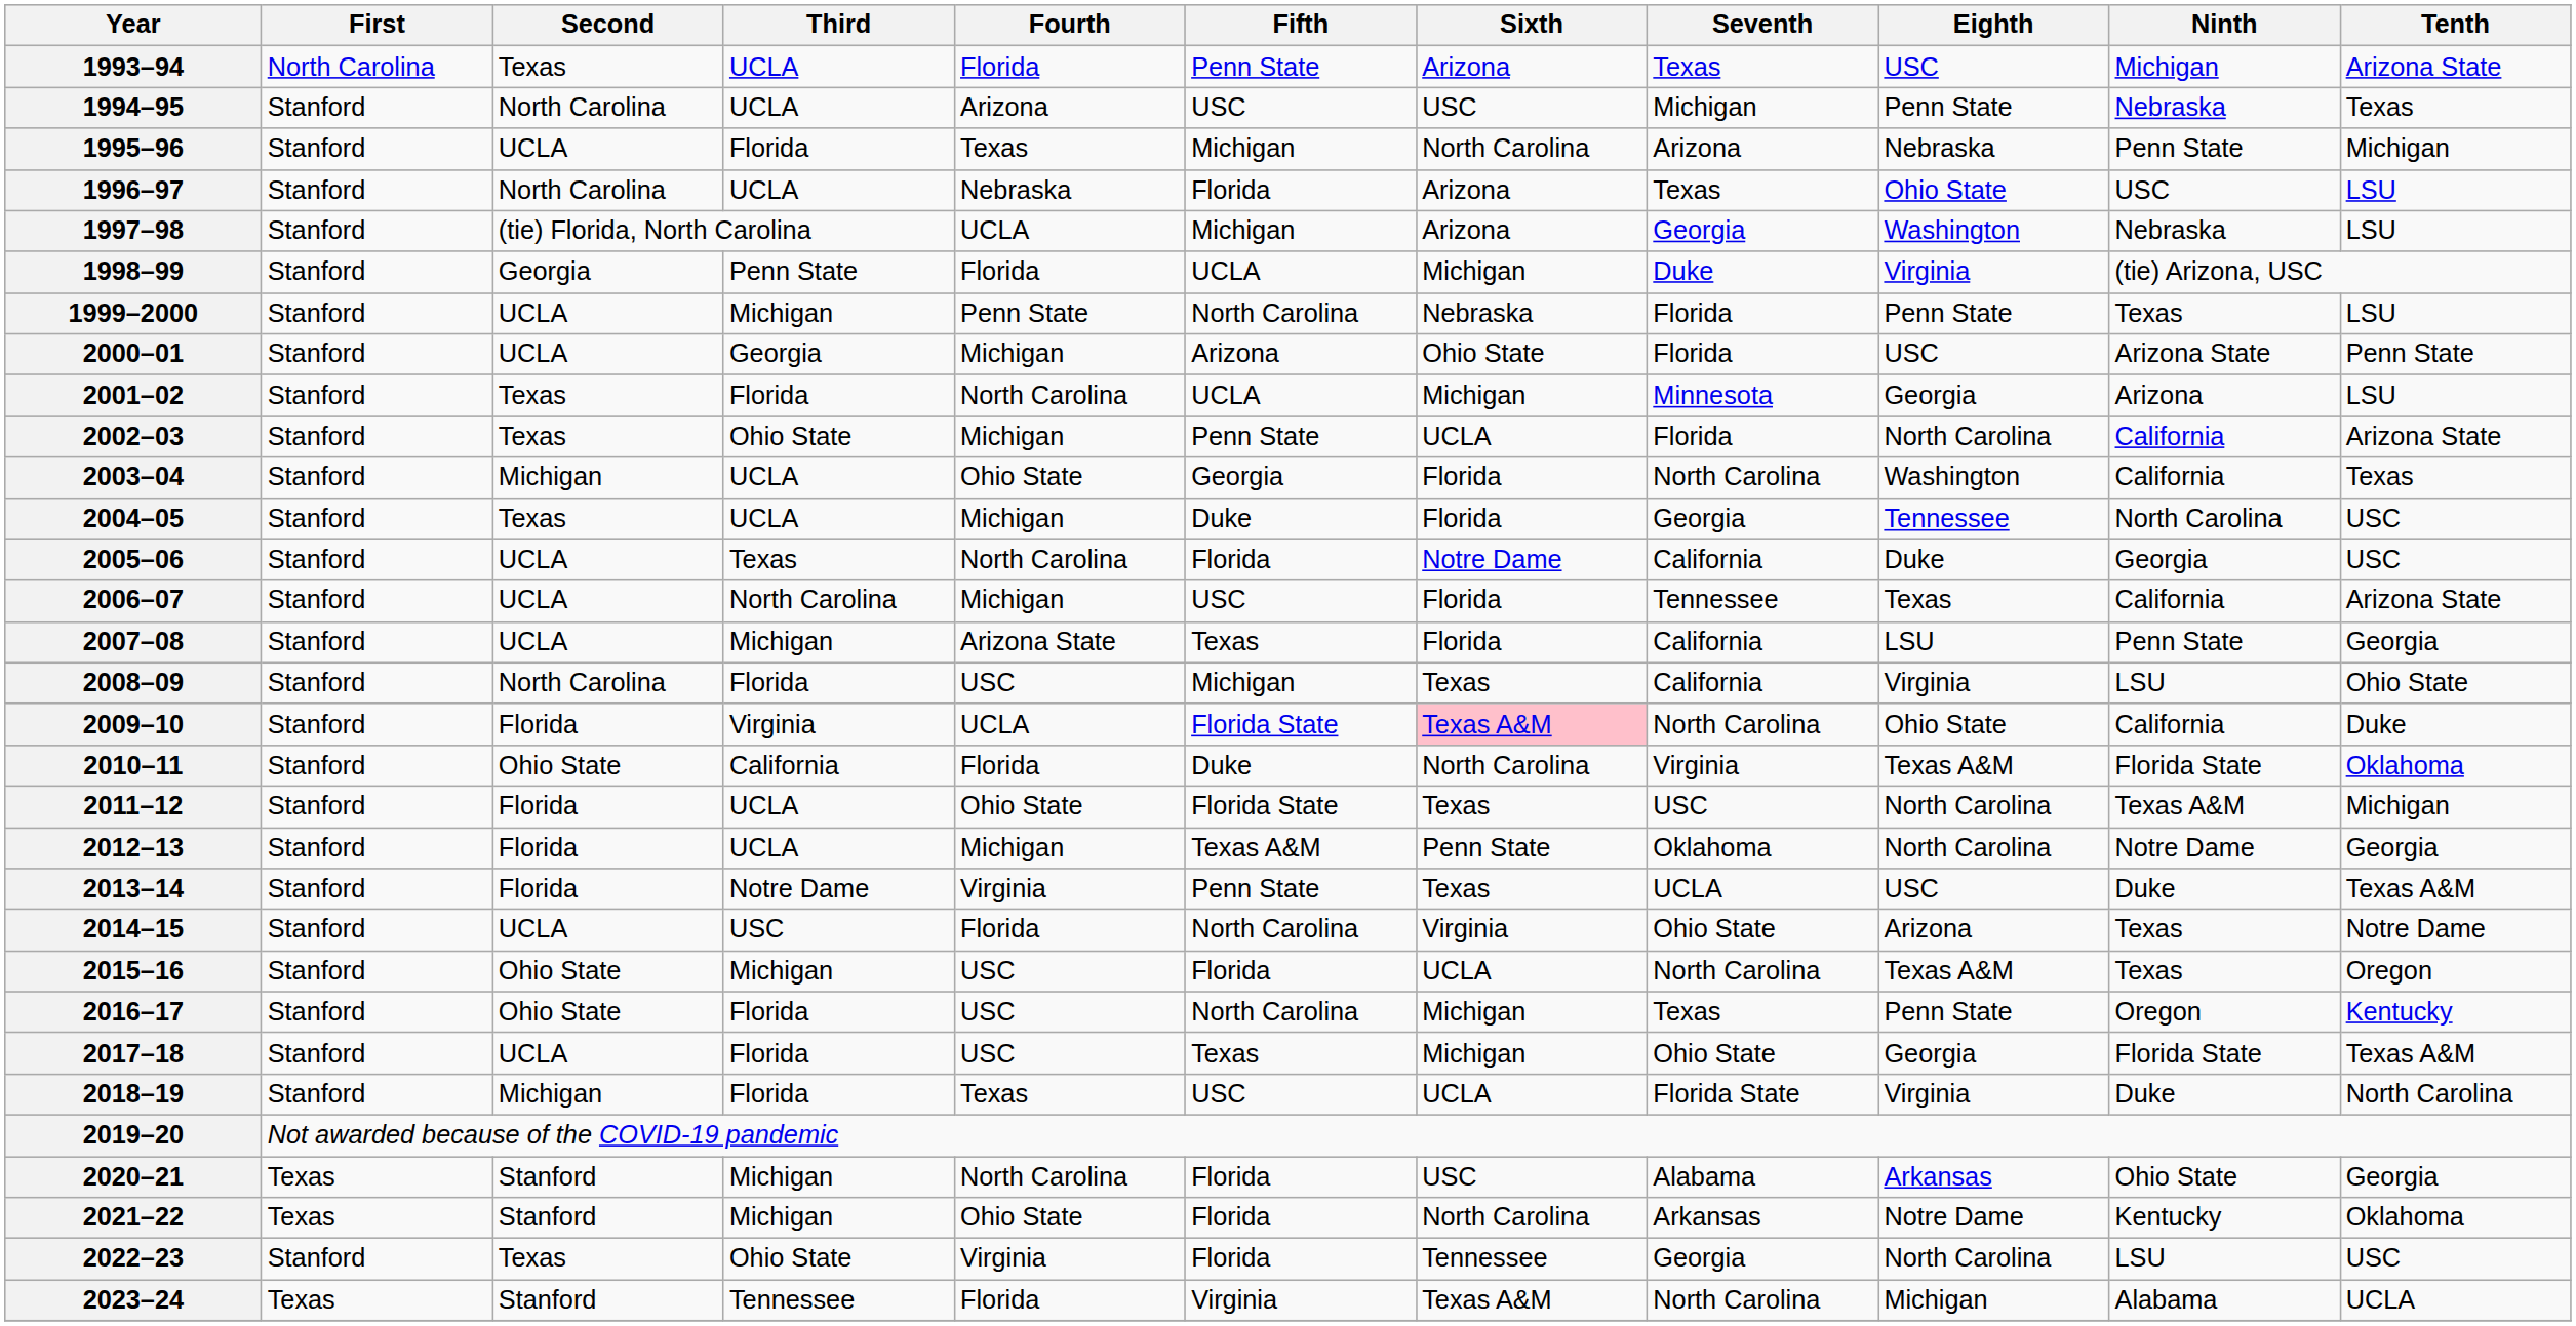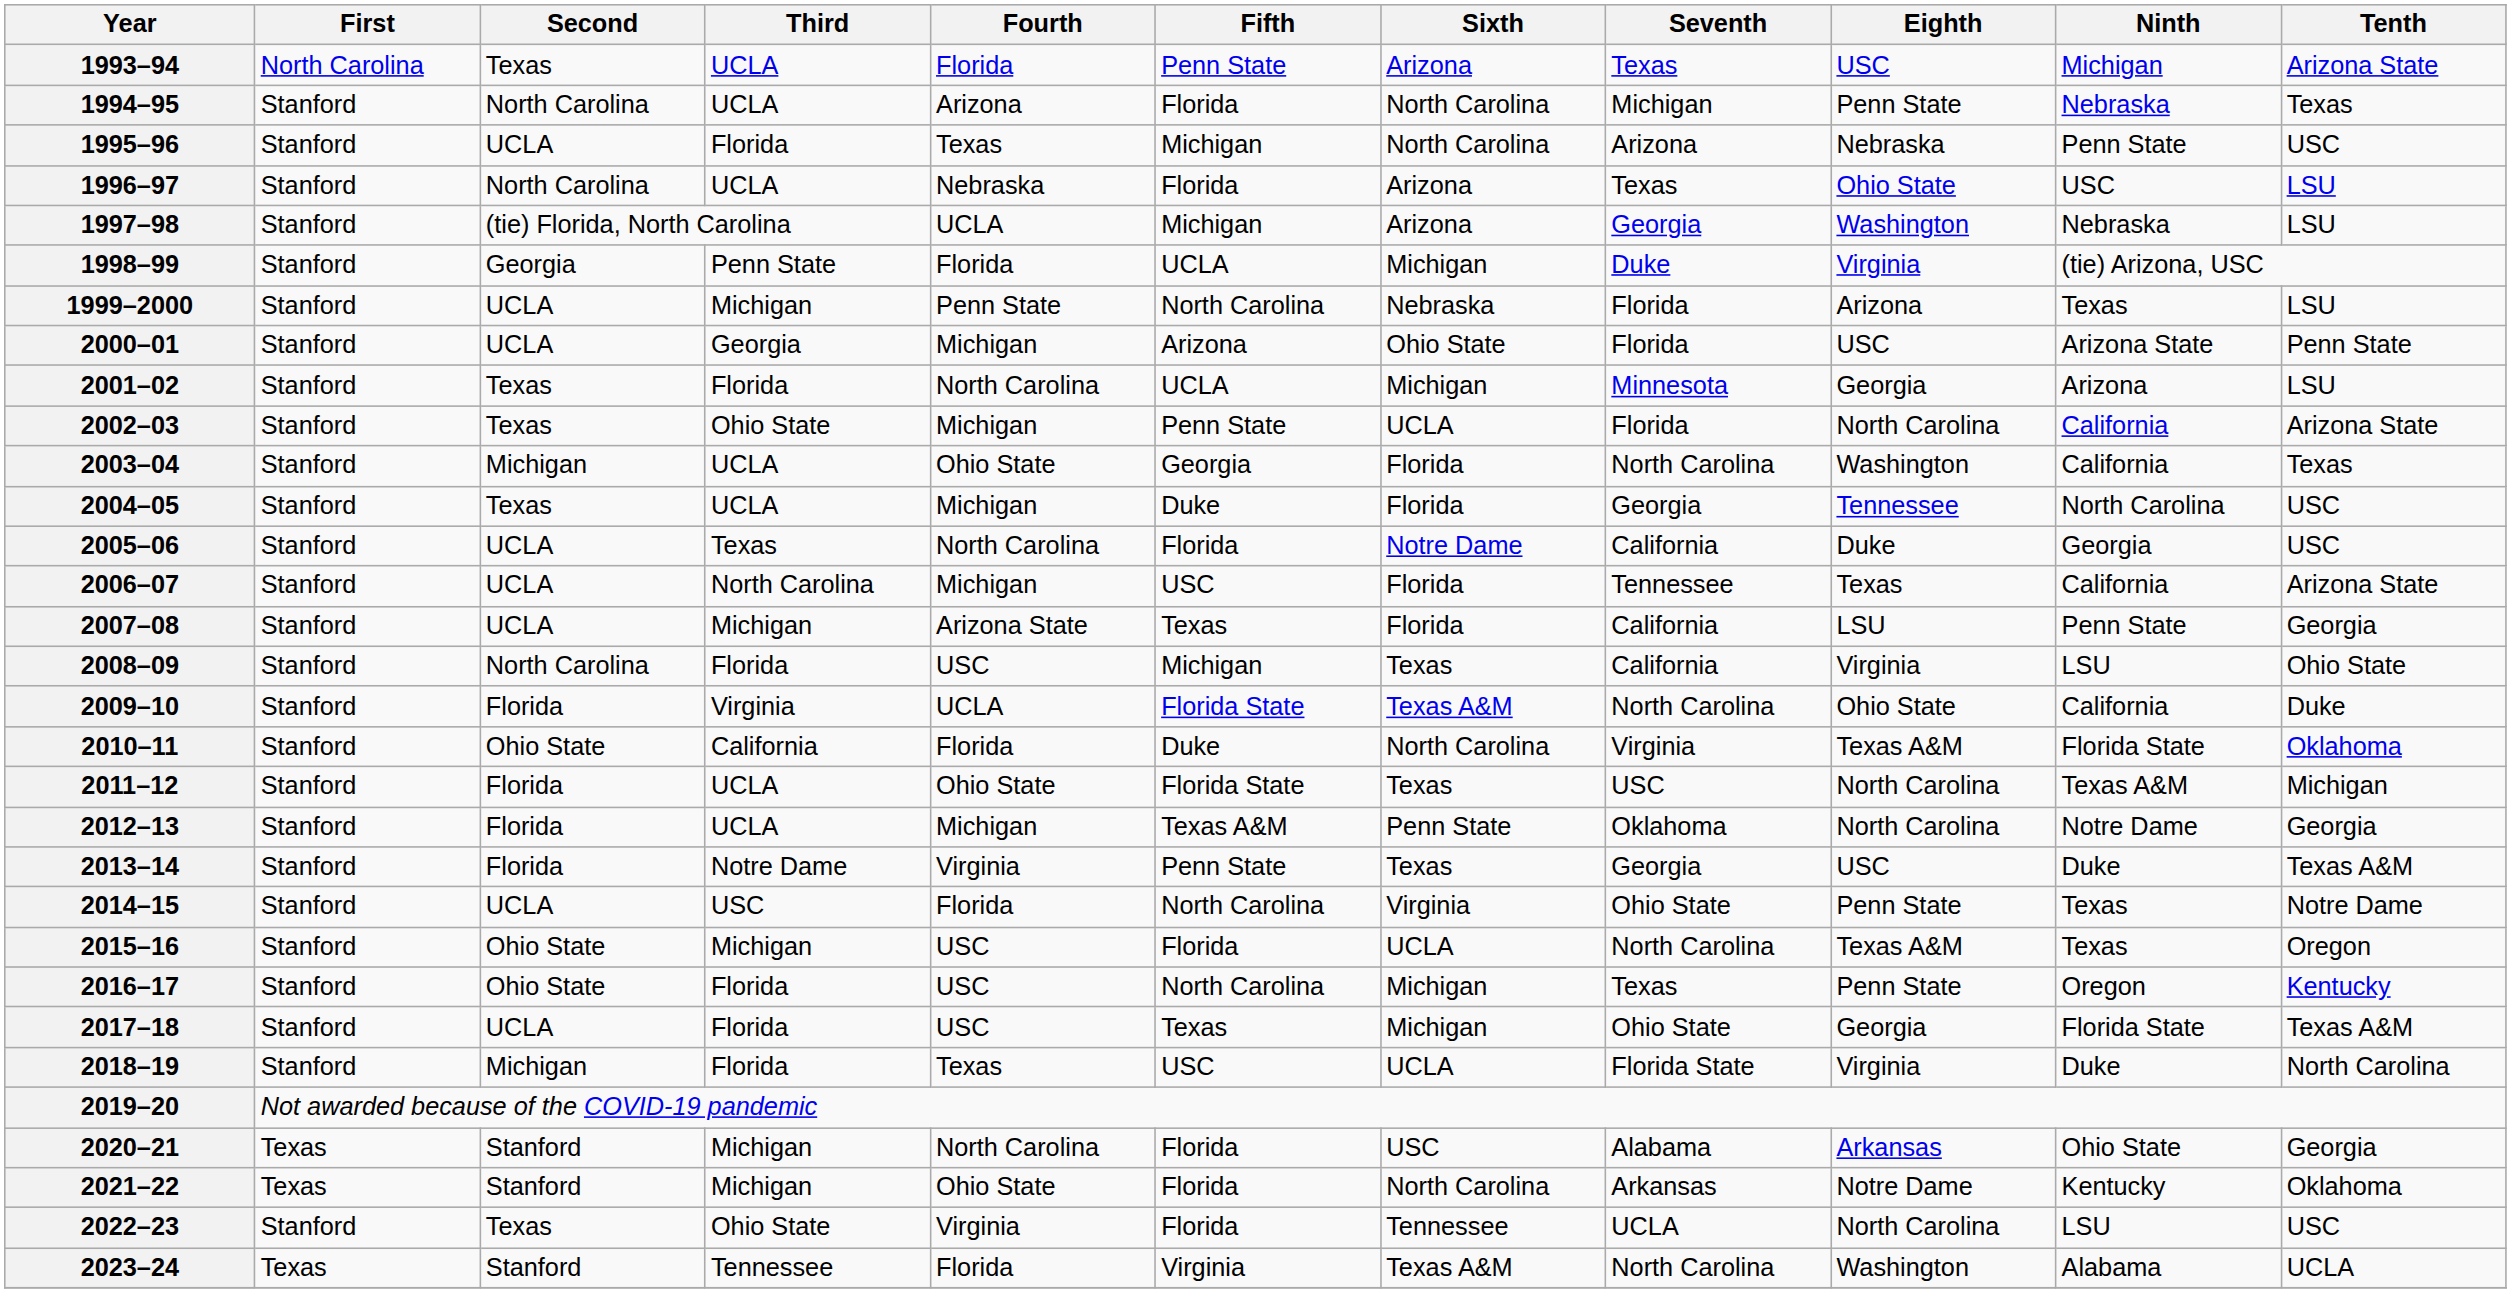1994–95 | Fifth: USC -> Florida
1994–95 | Sixth: USC -> North Carolina
1995–96 | Tenth: Michigan -> USC
1999–2000 | Eighth: Penn State -> Arizona
2009–10 | Sixth: pink background -> no background
2013–14 | Seventh: UCLA -> Georgia
2014–15 | Eighth: Arizona -> Penn State
2022–23 | Seventh: Georgia -> UCLA
2023–24 | Eighth: Michigan -> Washington
